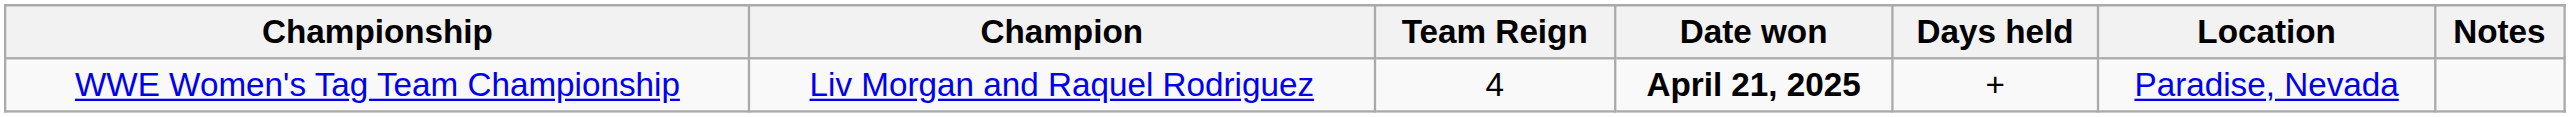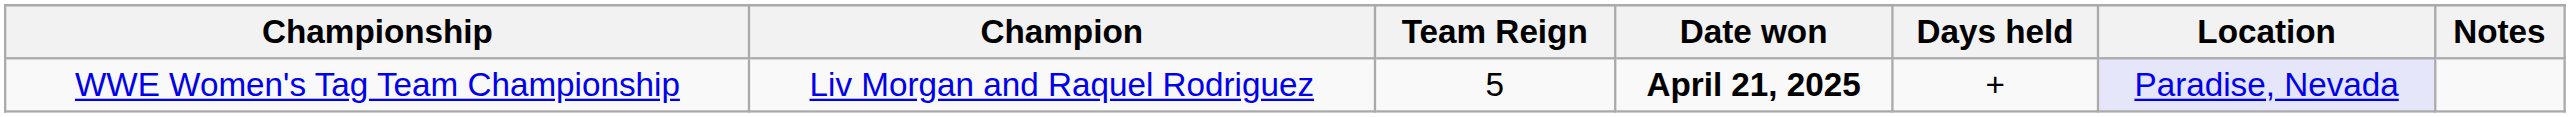WWE Women's Tag Team Championship | Team Reign: 4 -> 5
WWE Women's Tag Team Championship | Location: no background -> lavender background
